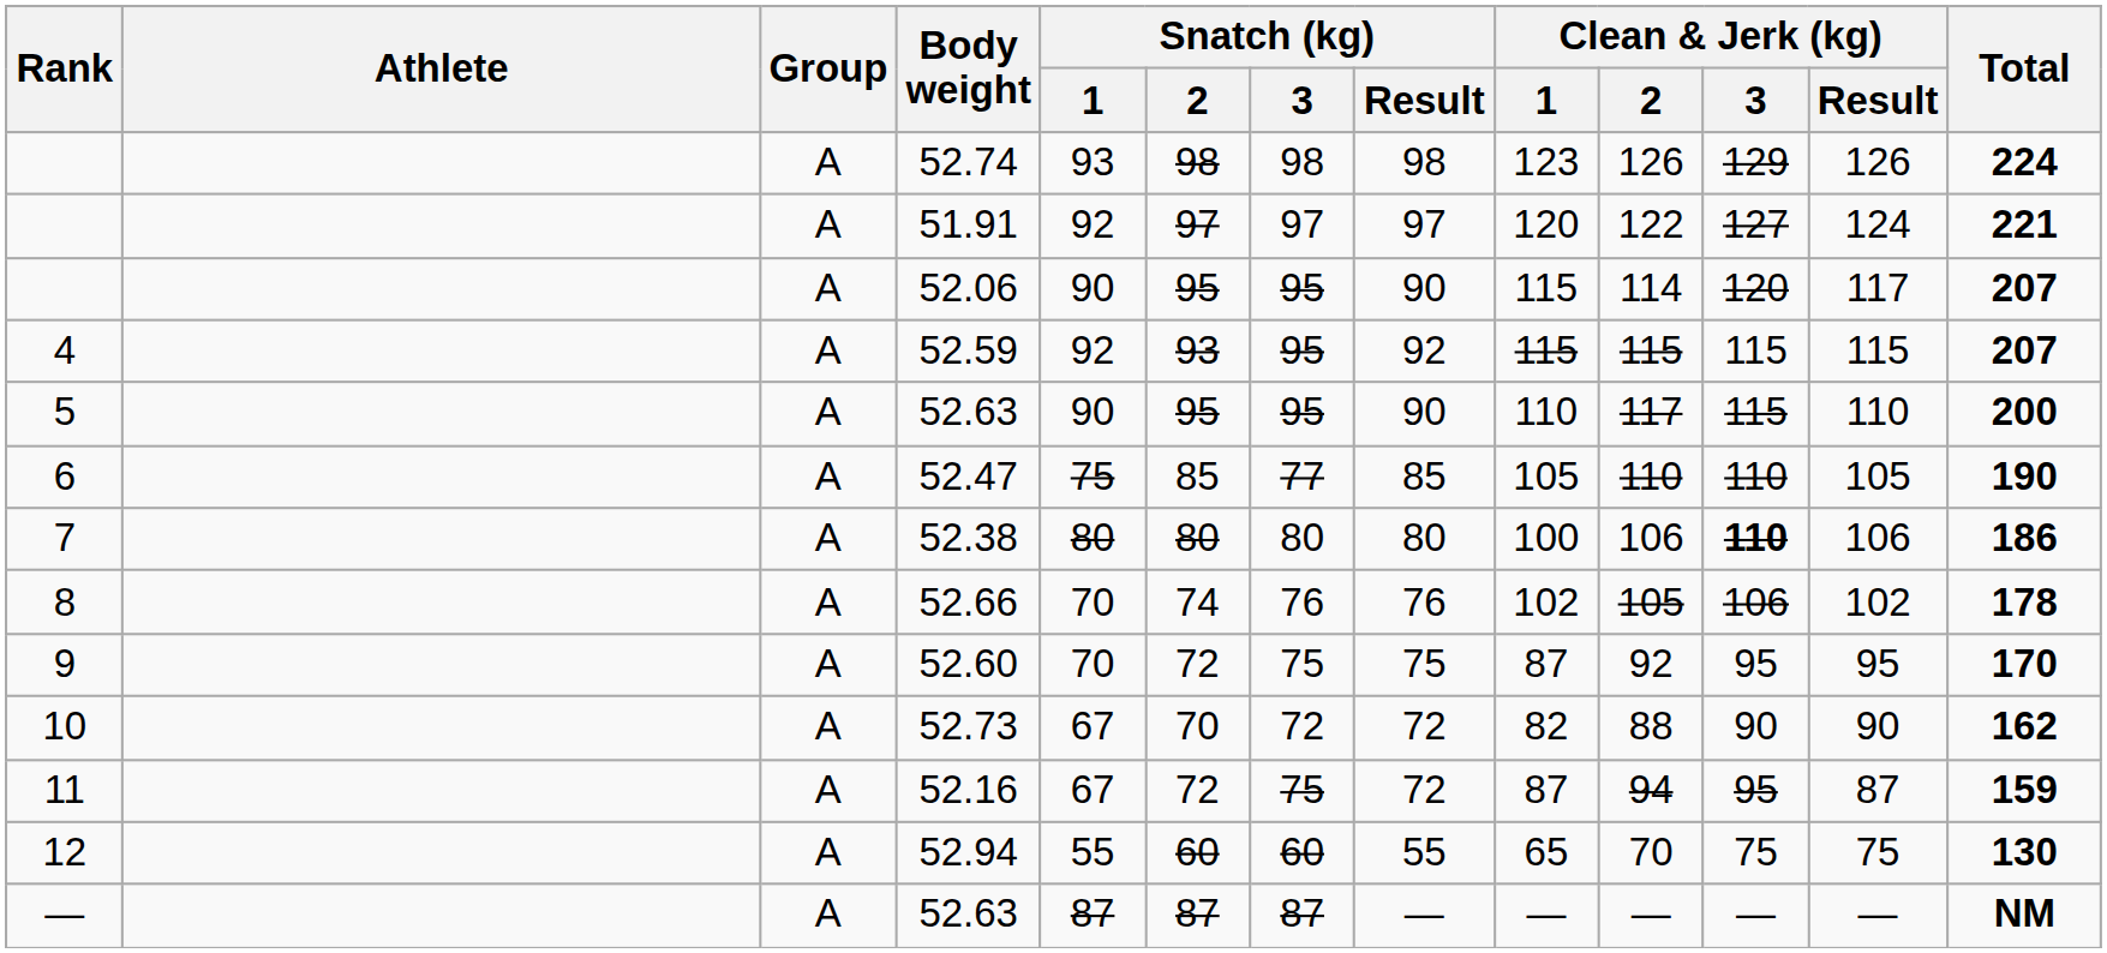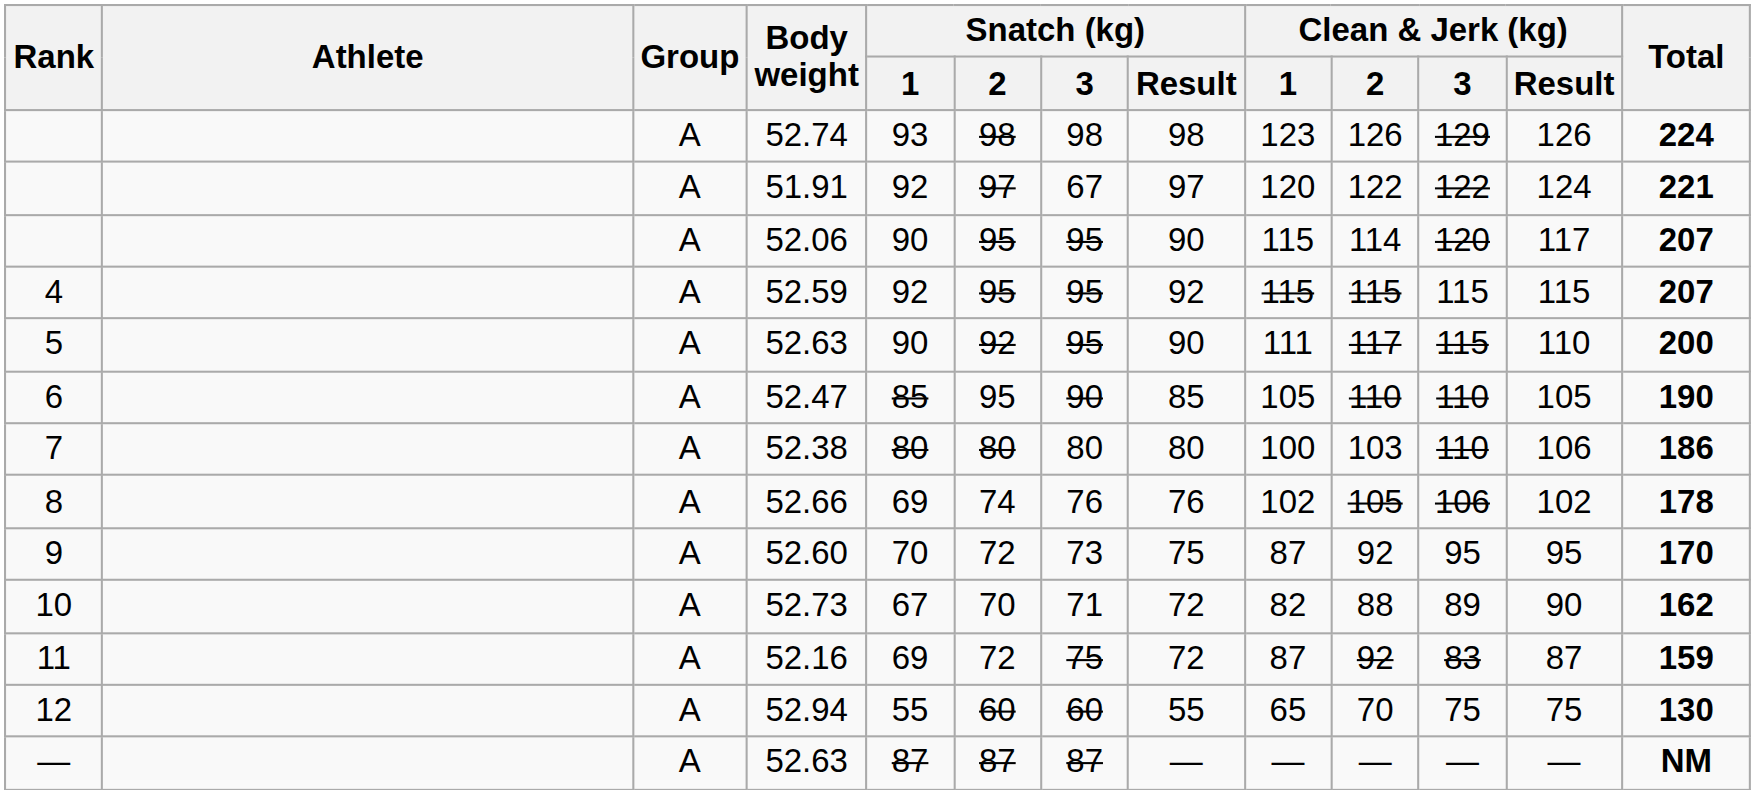51.91 | Snatch (kg) / 3: 97 -> 67
51.91 | Clean & Jerk (kg) / 3: 127 -> 122
52.59 | Snatch (kg) / 2: 93 -> 95
5 / 52.63 | Snatch (kg) / 2: 95 -> 92
5 / 52.63 | Clean & Jerk (kg) / 1: 110 -> 111
52.47 | Snatch (kg) / 1: 75 -> 85
52.47 | Snatch (kg) / 2: 85 -> 95
52.47 | Snatch (kg) / 3: 77 -> 90
52.38 | Clean & Jerk (kg) / 2: 106 -> 103
52.38 | Clean & Jerk (kg) / 3: bold -> normal
52.66 | Snatch (kg) / 1: 70 -> 69
52.60 | Snatch (kg) / 3: 75 -> 73
52.73 | Snatch (kg) / 3: 72 -> 71
52.73 | Clean & Jerk (kg) / 3: 90 -> 89
52.16 | Snatch (kg) / 1: 67 -> 69
52.16 | Clean & Jerk (kg) / 2: 94 -> 92
52.16 | Clean & Jerk (kg) / 3: 95 -> 83
